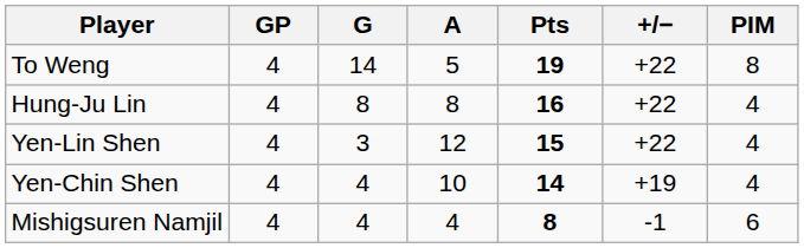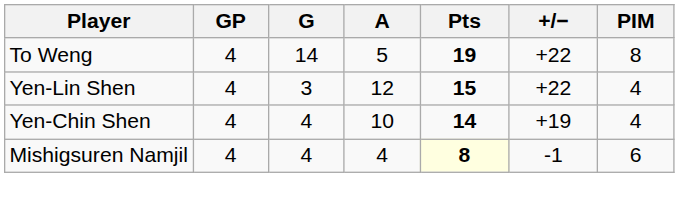- row: Hung-Ju Lin | 4 | 8 | 8 | 16 | +22 | 4
Mishigsuren Namjil | Pts: no background -> lightyellow background
